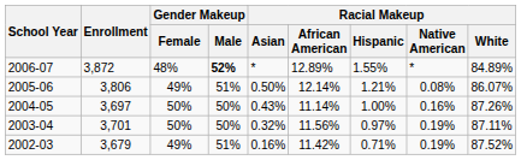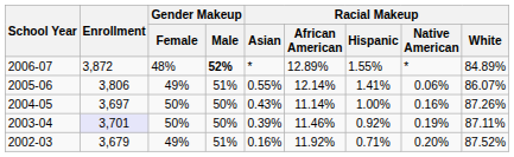2005-06 | Racial Makeup / Asian: 0.50% -> 0.55%
2005-06 | Racial Makeup / Hispanic: 1.21% -> 1.41%
2005-06 | Racial Makeup / Native American: 0.08% -> 0.06%
2003-04 | Enrollment: no background -> lavender background
2003-04 | Racial Makeup / Asian: 0.32% -> 0.39%
2003-04 | Racial Makeup / African American: 11.56% -> 11.46%
2003-04 | Racial Makeup / Hispanic: 0.97% -> 0.92%
2002-03 | Racial Makeup / African American: 11.42% -> 11.92%
2002-03 | Racial Makeup / Native American: 0.19% -> 0.20%
